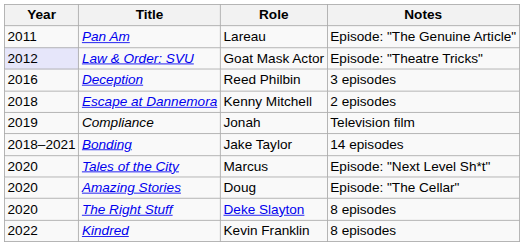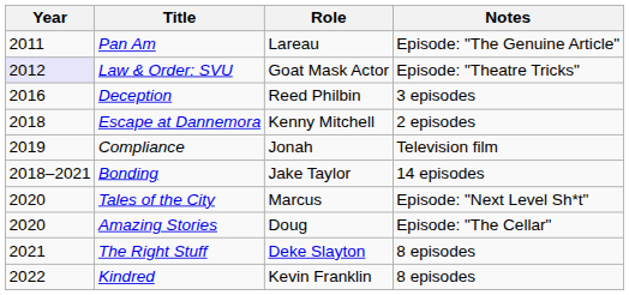The Right Stuff | Year: 2020 -> 2021
